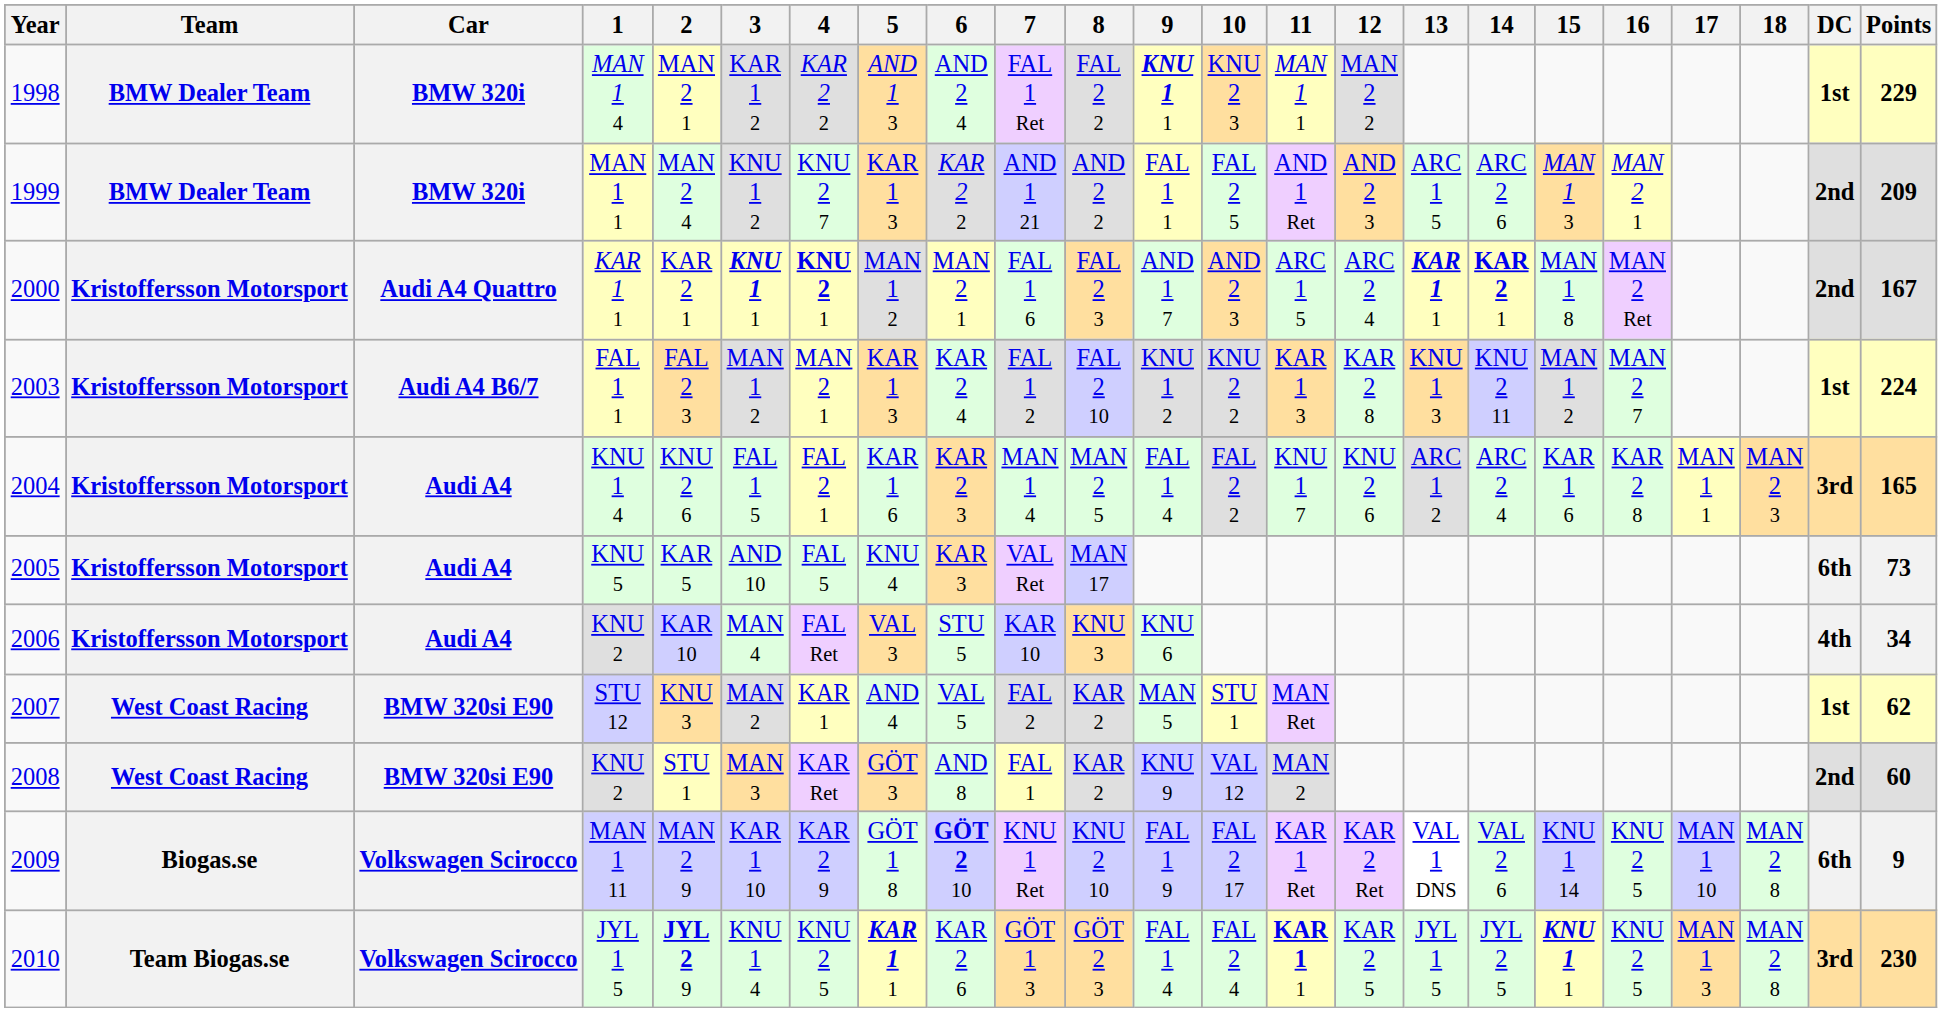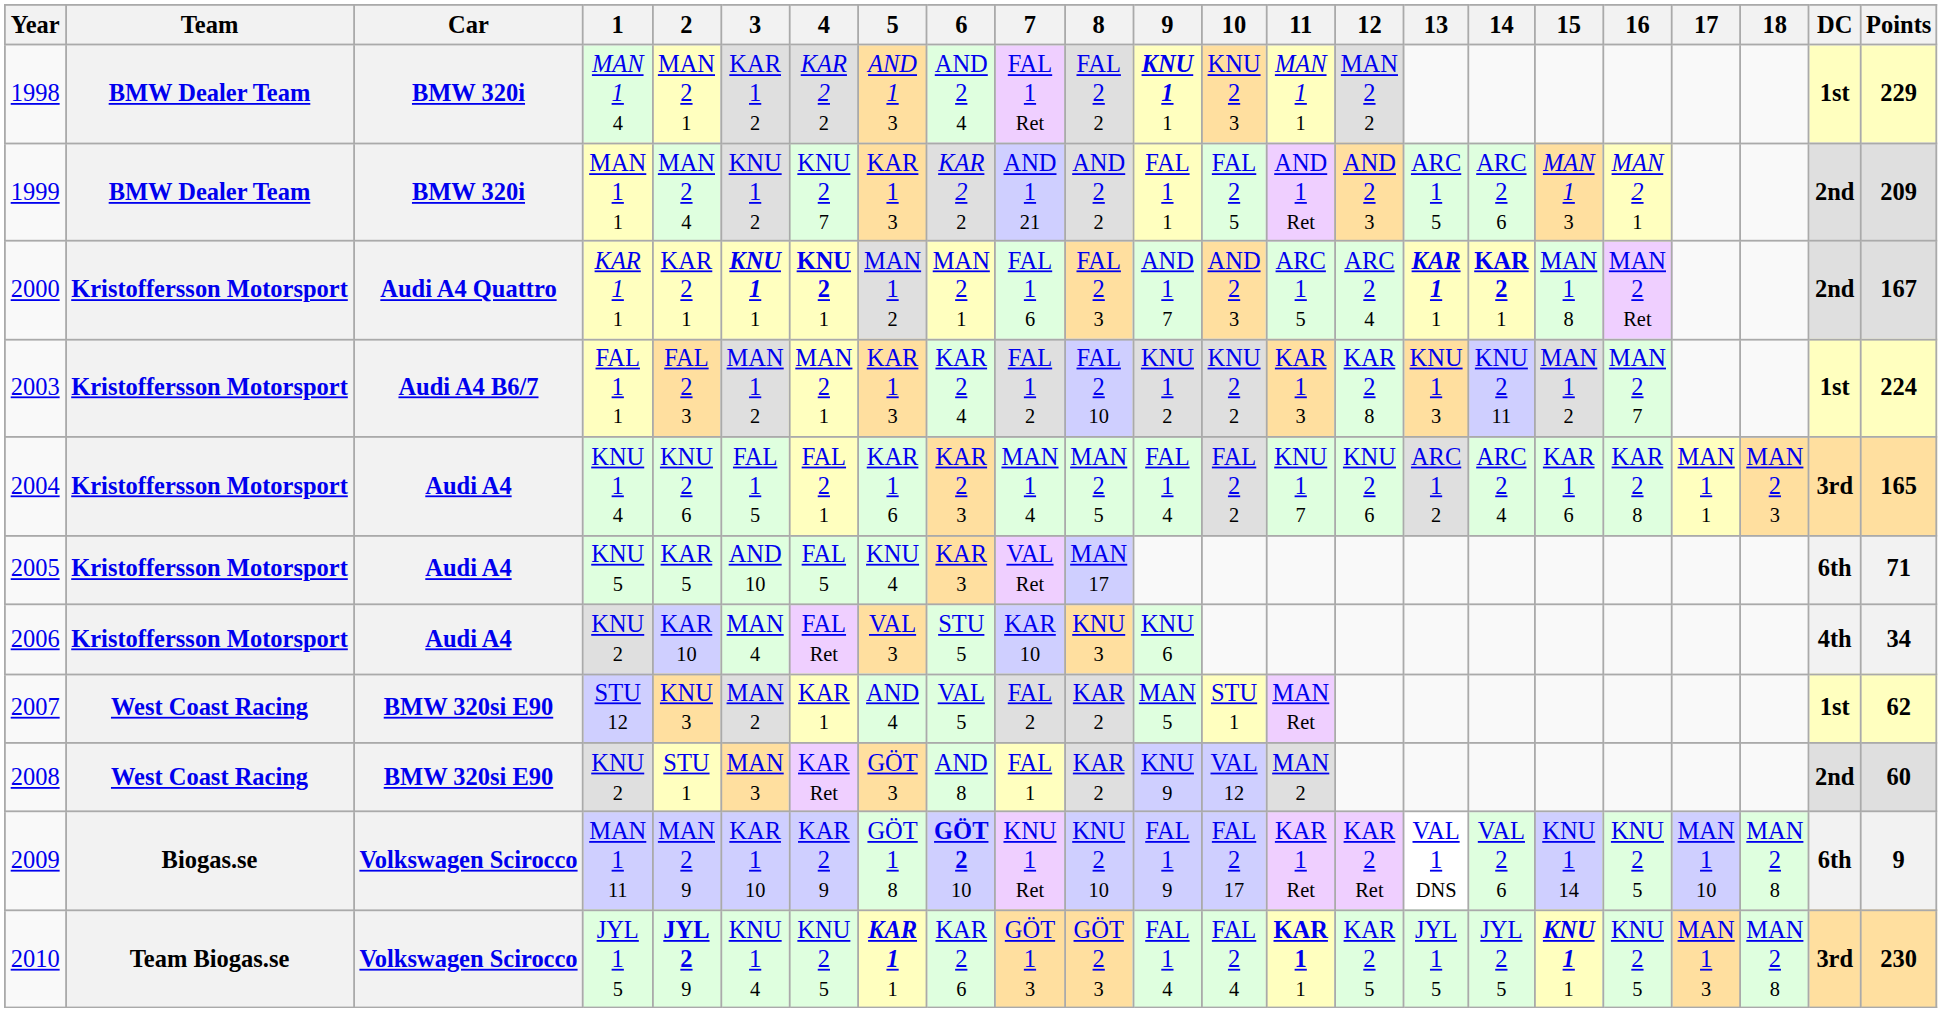KNU 5 | Points: 73 -> 71
